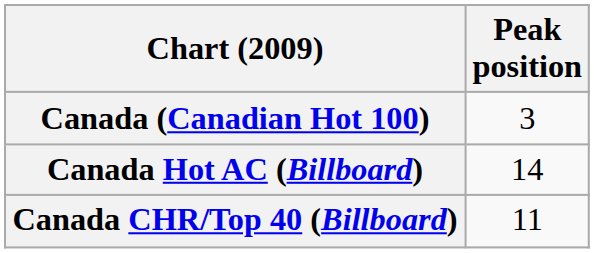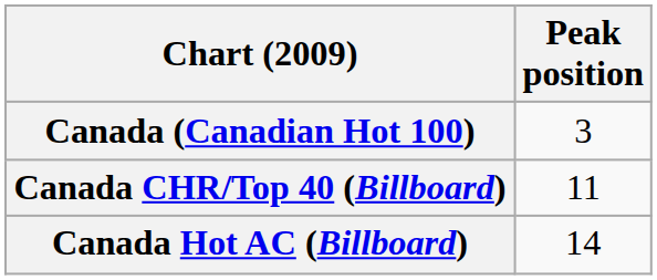rows swapped: Canada CHR/Top 40 (Billboard) <-> Canada Hot AC (Billboard)
